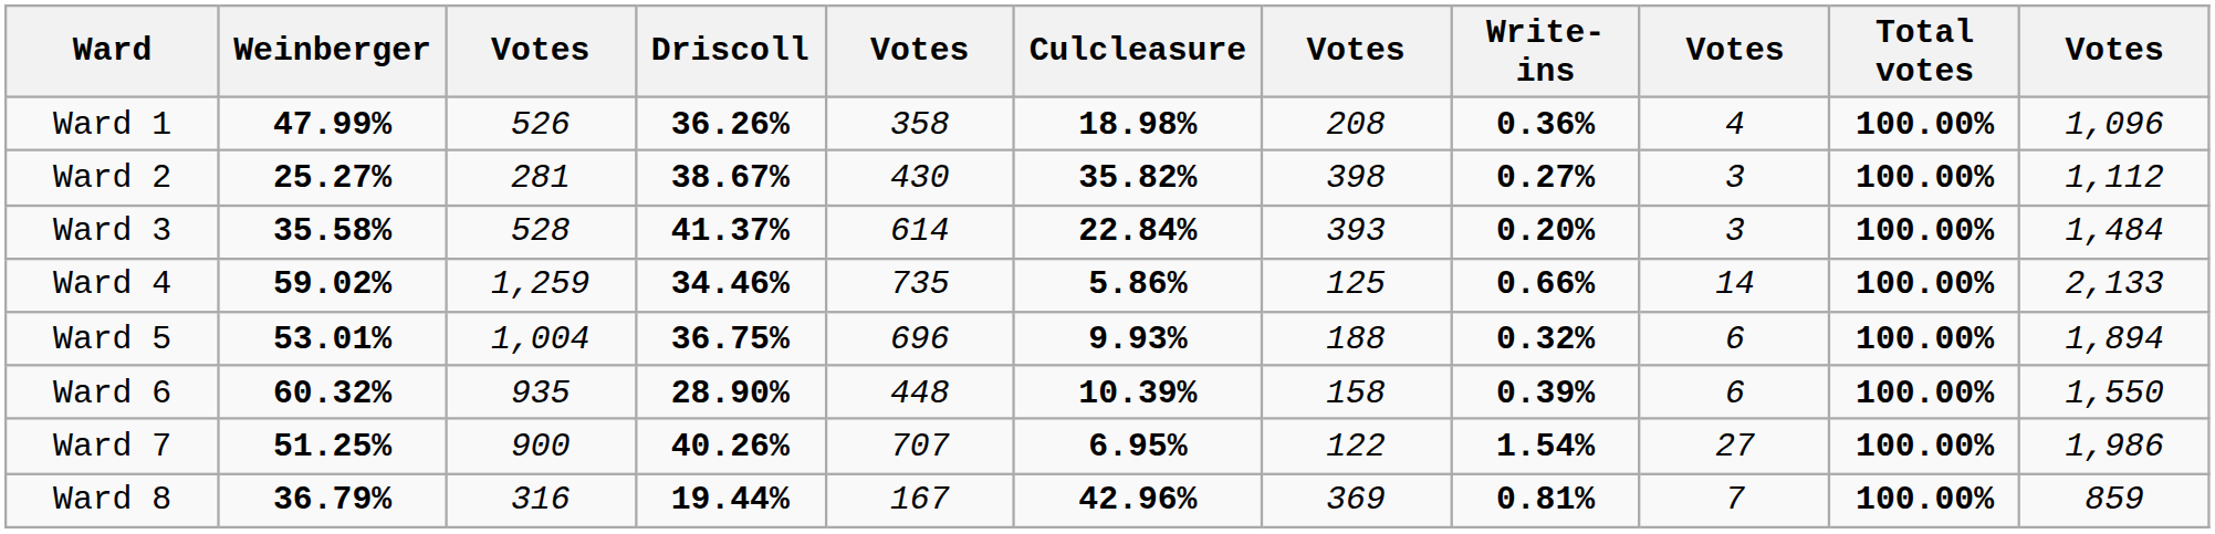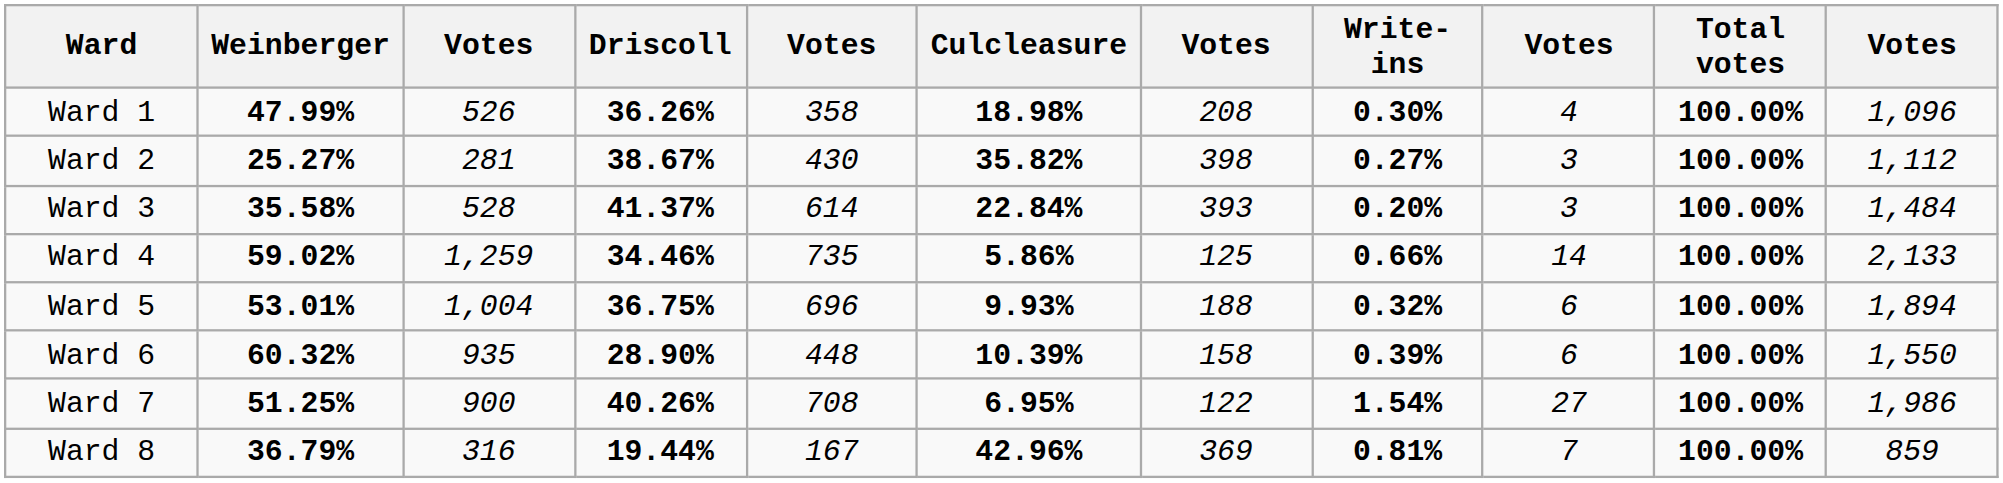Ward 1 | Write-ins: 0.36% -> 0.30%
Ward 7 | column 5: 707 -> 708
